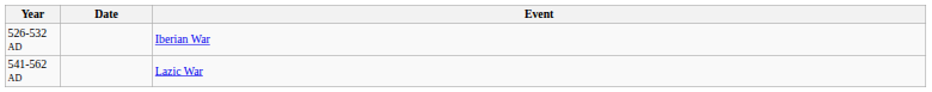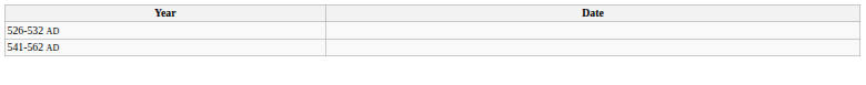- column: Event | Iberian War | Lazic War
